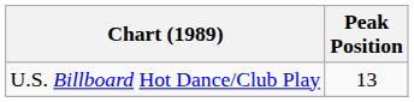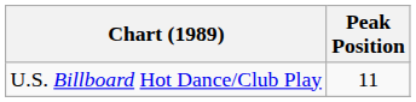U.S. Billboard Hot Dance/Club Play | Peak Position: 13 -> 11
